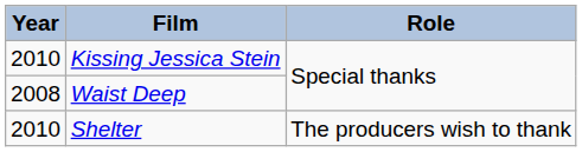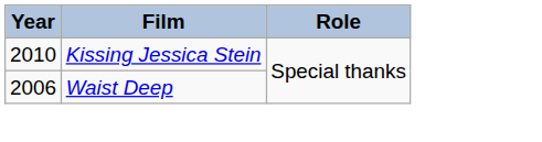Waist Deep | Year: 2008 -> 2006
- row: 2010 | Shelter | The producers wish to thank
